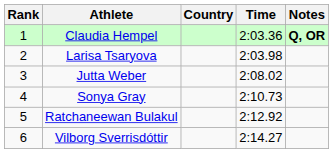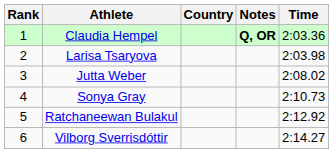columns swapped: Time <-> Notes
